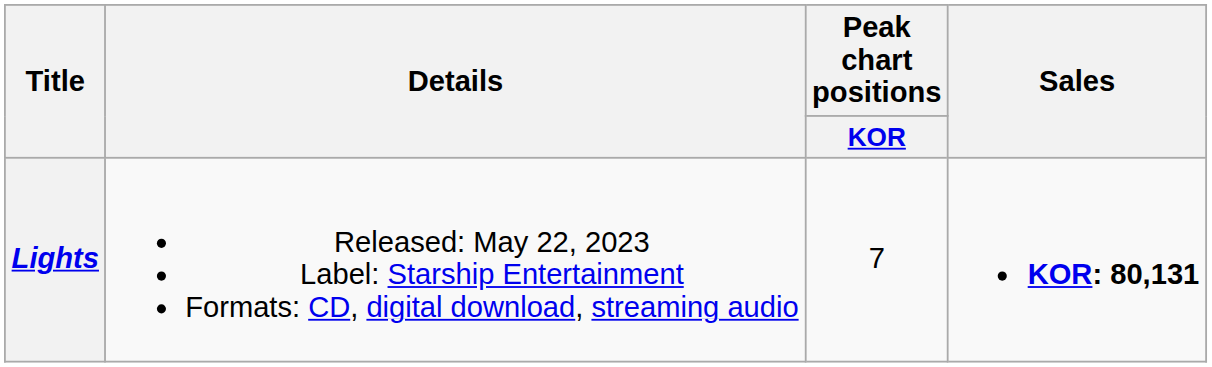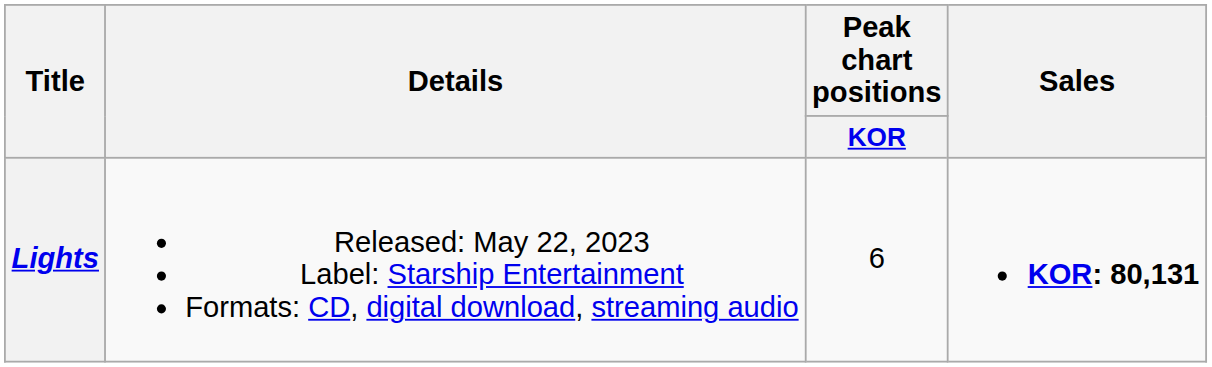Lights | Peak chart positions / KOR: 7 -> 6
